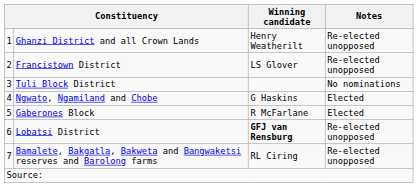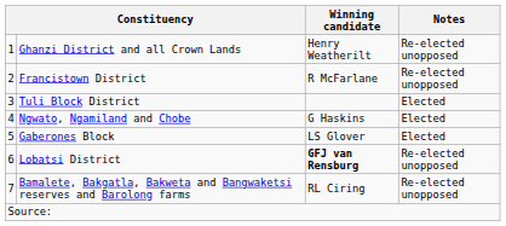Francistown District | Winning candidate: LS Glover -> R McFarlane
Tuli Block District | Notes: No nominations -> Elected
Gaberones Block | Winning candidate: R McFarlane -> LS Glover
